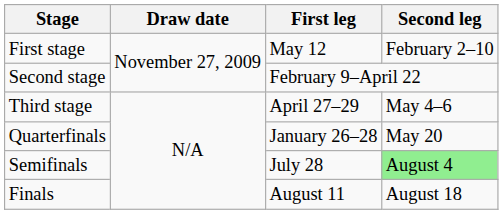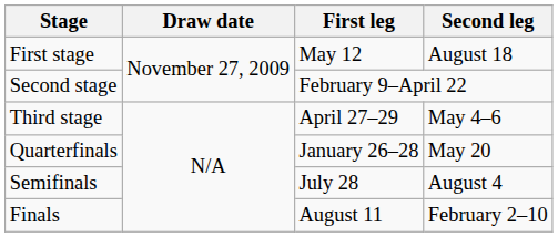First stage | Second leg: February 2–10 -> August 18
Semifinals | Second leg: lightgreen background -> no background
Finals | Second leg: August 18 -> February 2–10
